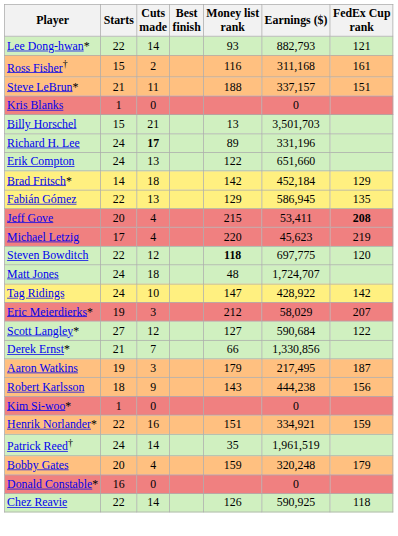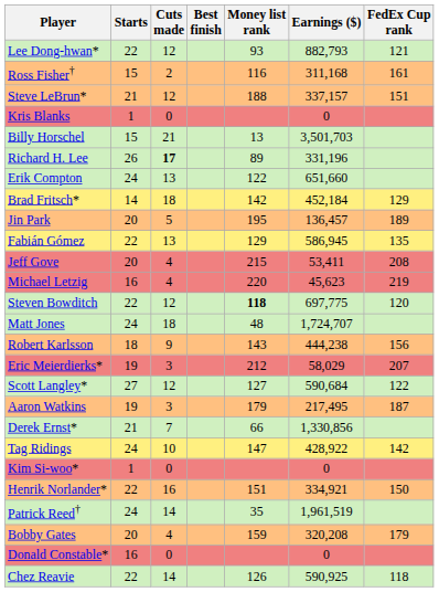Lee Dong-hwan* | Cuts made: 14 -> 12
Steve LeBrun* | Cuts made: 11 -> 12
Richard H. Lee | Starts: 24 -> 26
+ row: Jin Park | 20 | 5 | 195 | 136,457 | 189
Jeff Gove | FedEx Cup rank: bold -> normal
Michael Letzig | Starts: 17 -> 16
rows swapped: Robert Karlsson <-> Tag Ridings
rows swapped: Aaron Watkins <-> Derek Ernst*
Henrik Norlander* | FedEx Cup rank: 159 -> 150
Bobby Gates | Earnings ($): 320,248 -> 320,208
